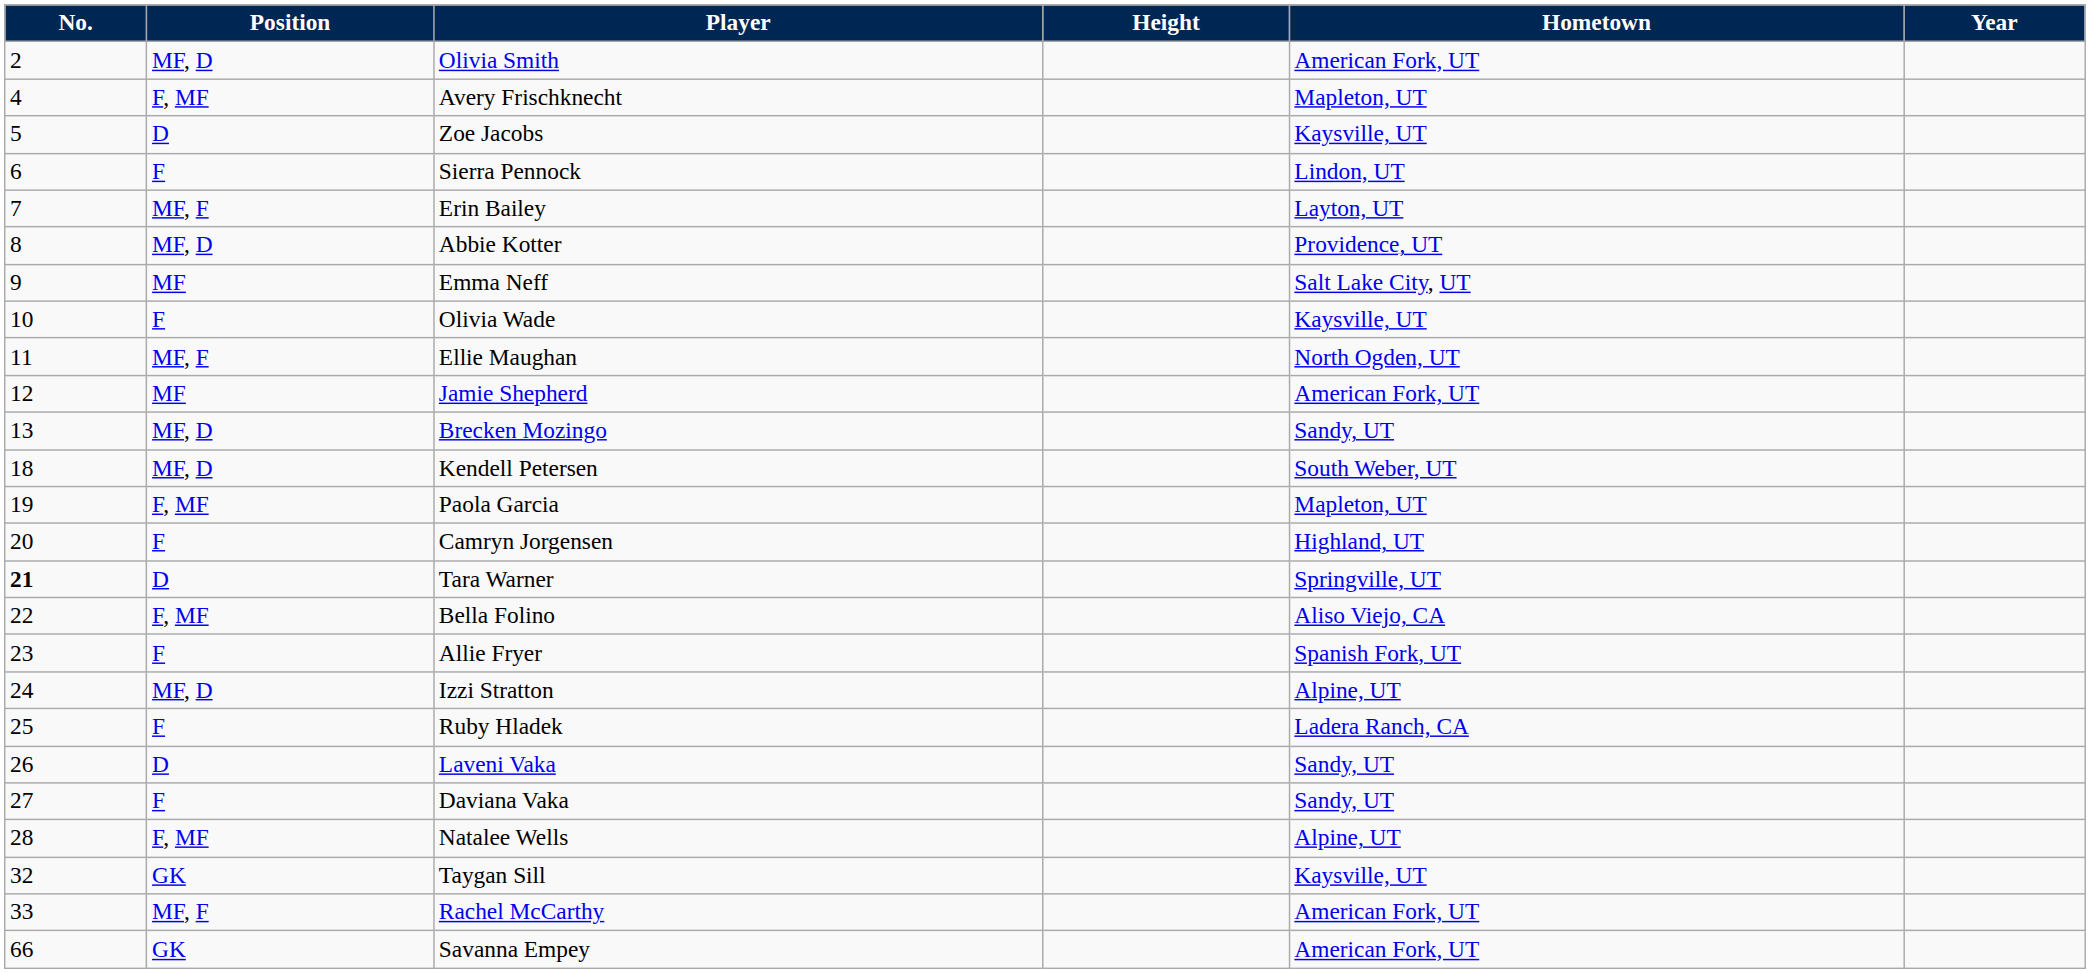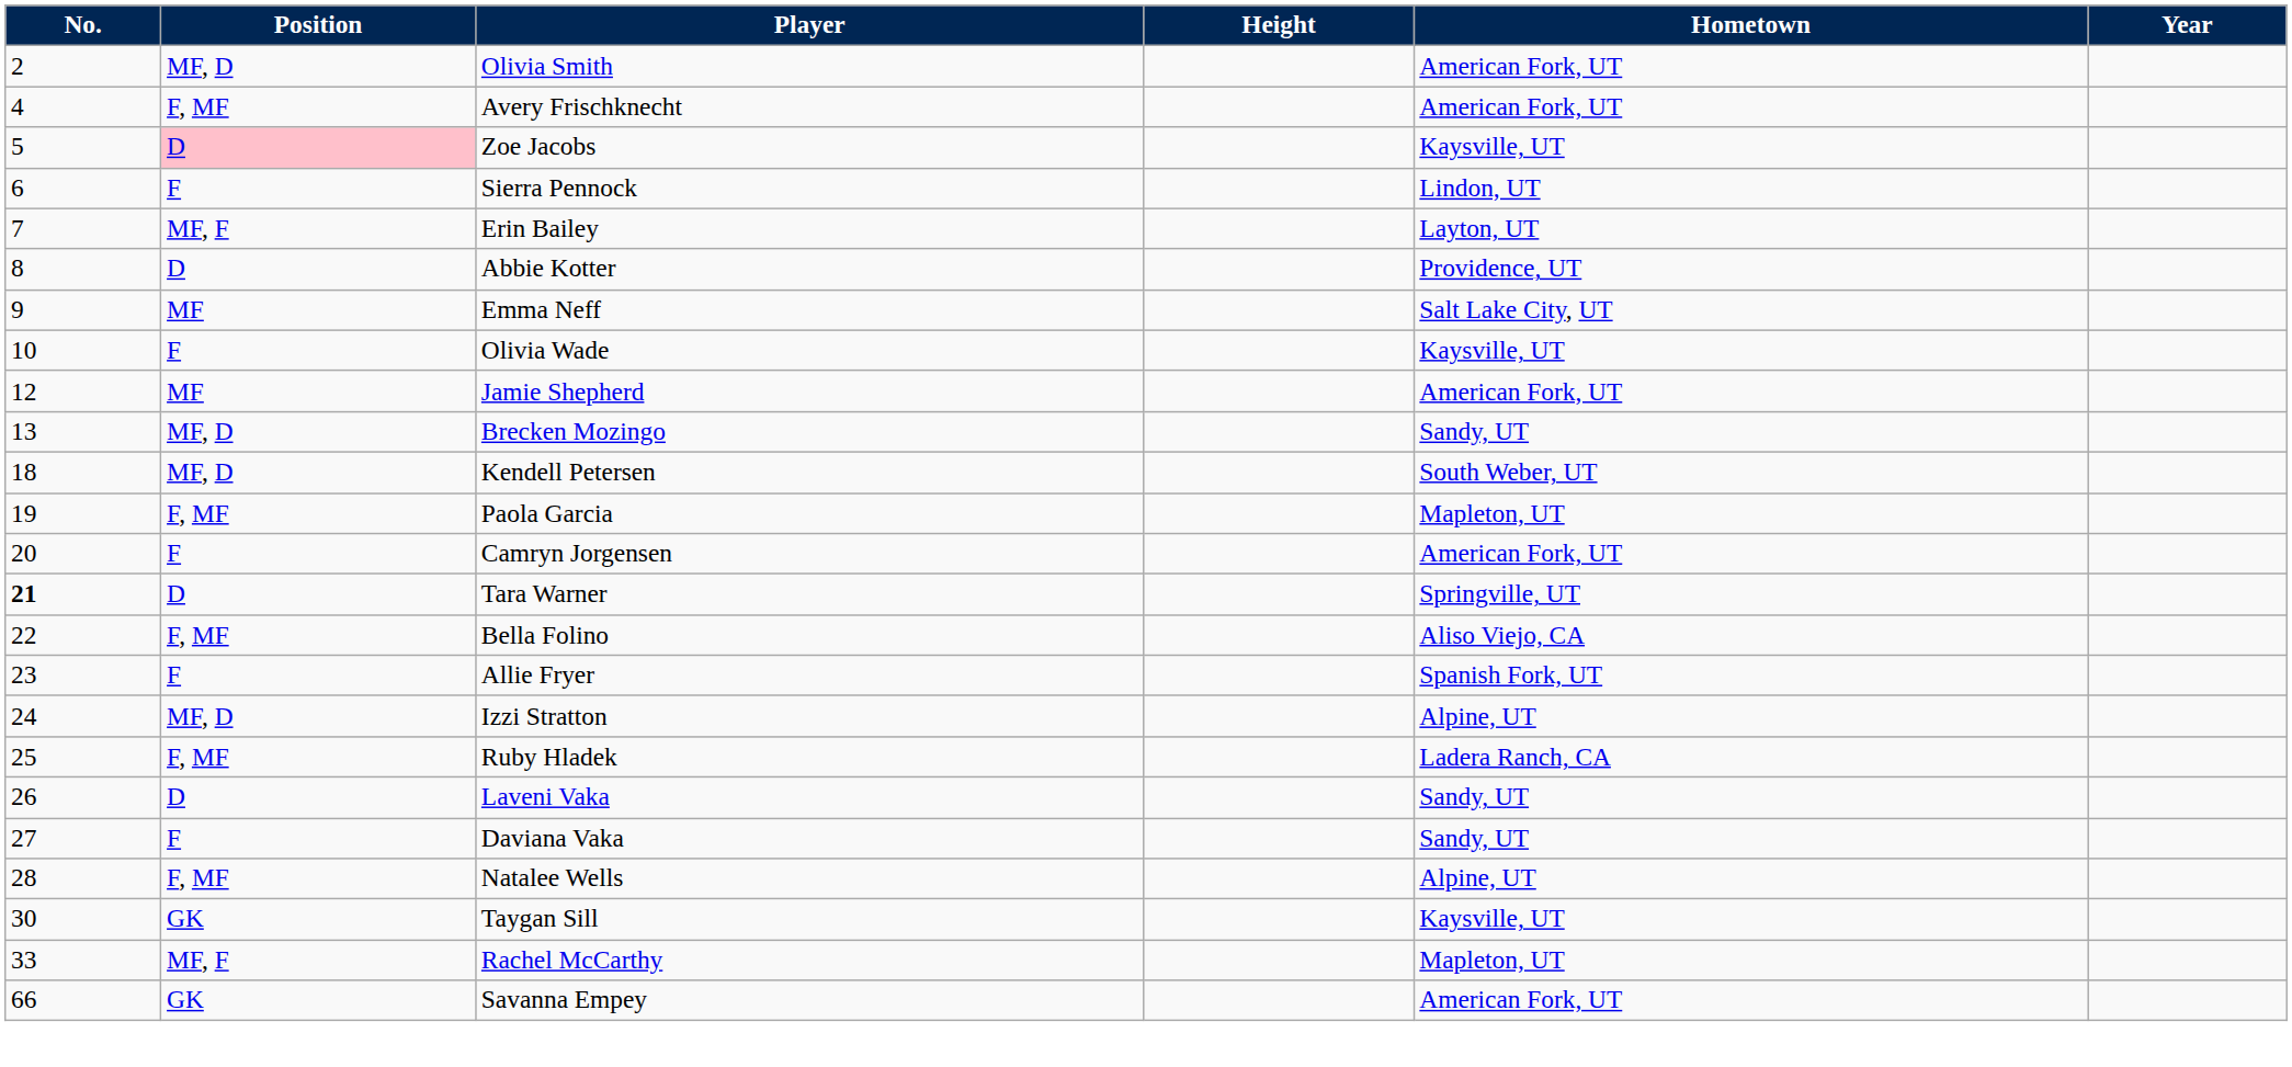Avery Frischknecht | Hometown: Mapleton, UT -> American Fork, UT
Zoe Jacobs | Position: no background -> pink background
Abbie Kotter | Position: MF, D -> D
- row: 11 | MF, F | Ellie Maughan | North Ogden, UT
Camryn Jorgensen | Hometown: Highland, UT -> American Fork, UT
Ruby Hladek | Position: F -> F, MF
Taygan Sill | No.: 32 -> 30
Rachel McCarthy | Hometown: American Fork, UT -> Mapleton, UT
